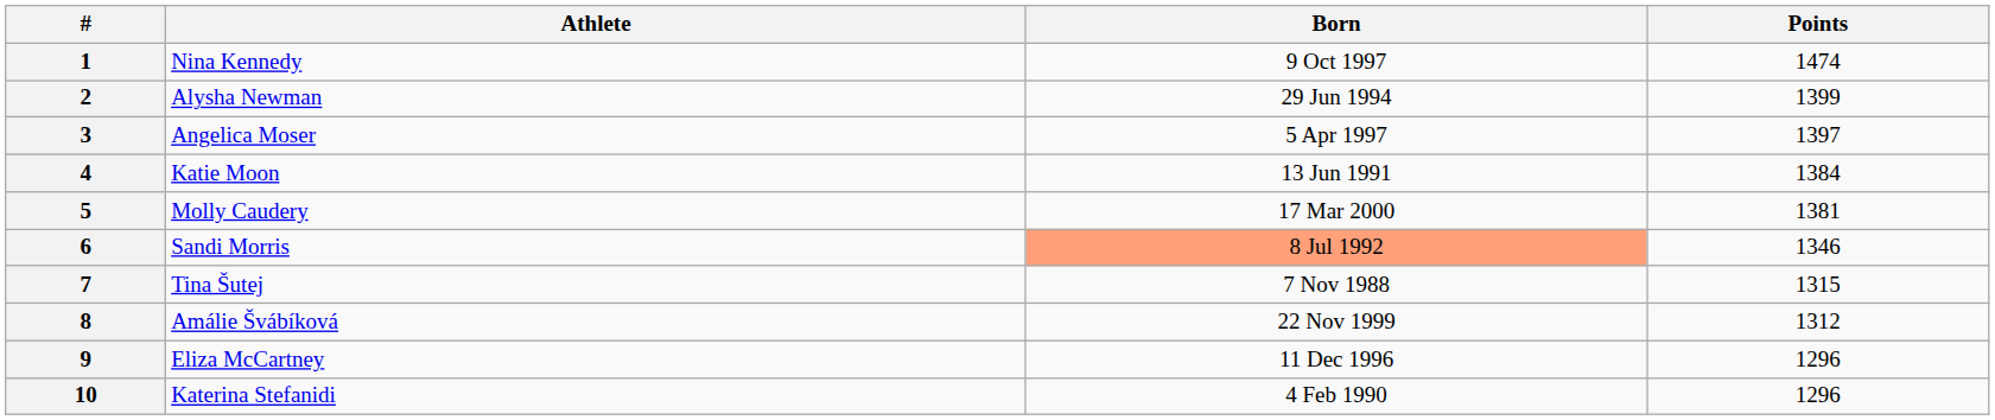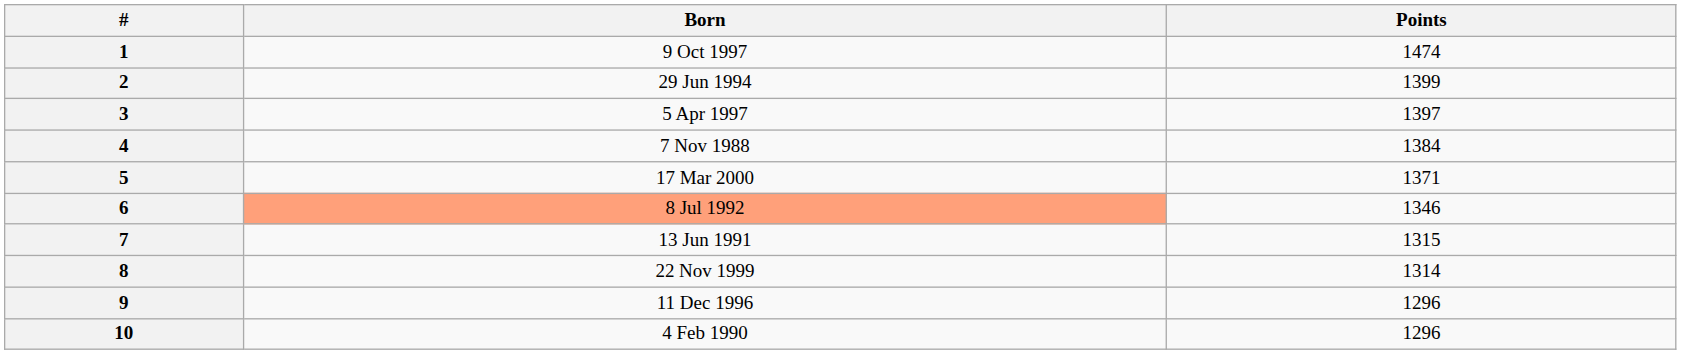- column: Athlete | Nina Kennedy | Alysha Newman | Angelica Moser | Katie Moon | Molly Caudery | Sandi Morris | Tina Šutej | Amálie Švábíková | Eliza McCartney | Katerina Stefanidi
4 | Born: 13 Jun 1991 -> 7 Nov 1988
5 | Points: 1381 -> 1371
7 | Born: 7 Nov 1988 -> 13 Jun 1991
8 | Points: 1312 -> 1314
